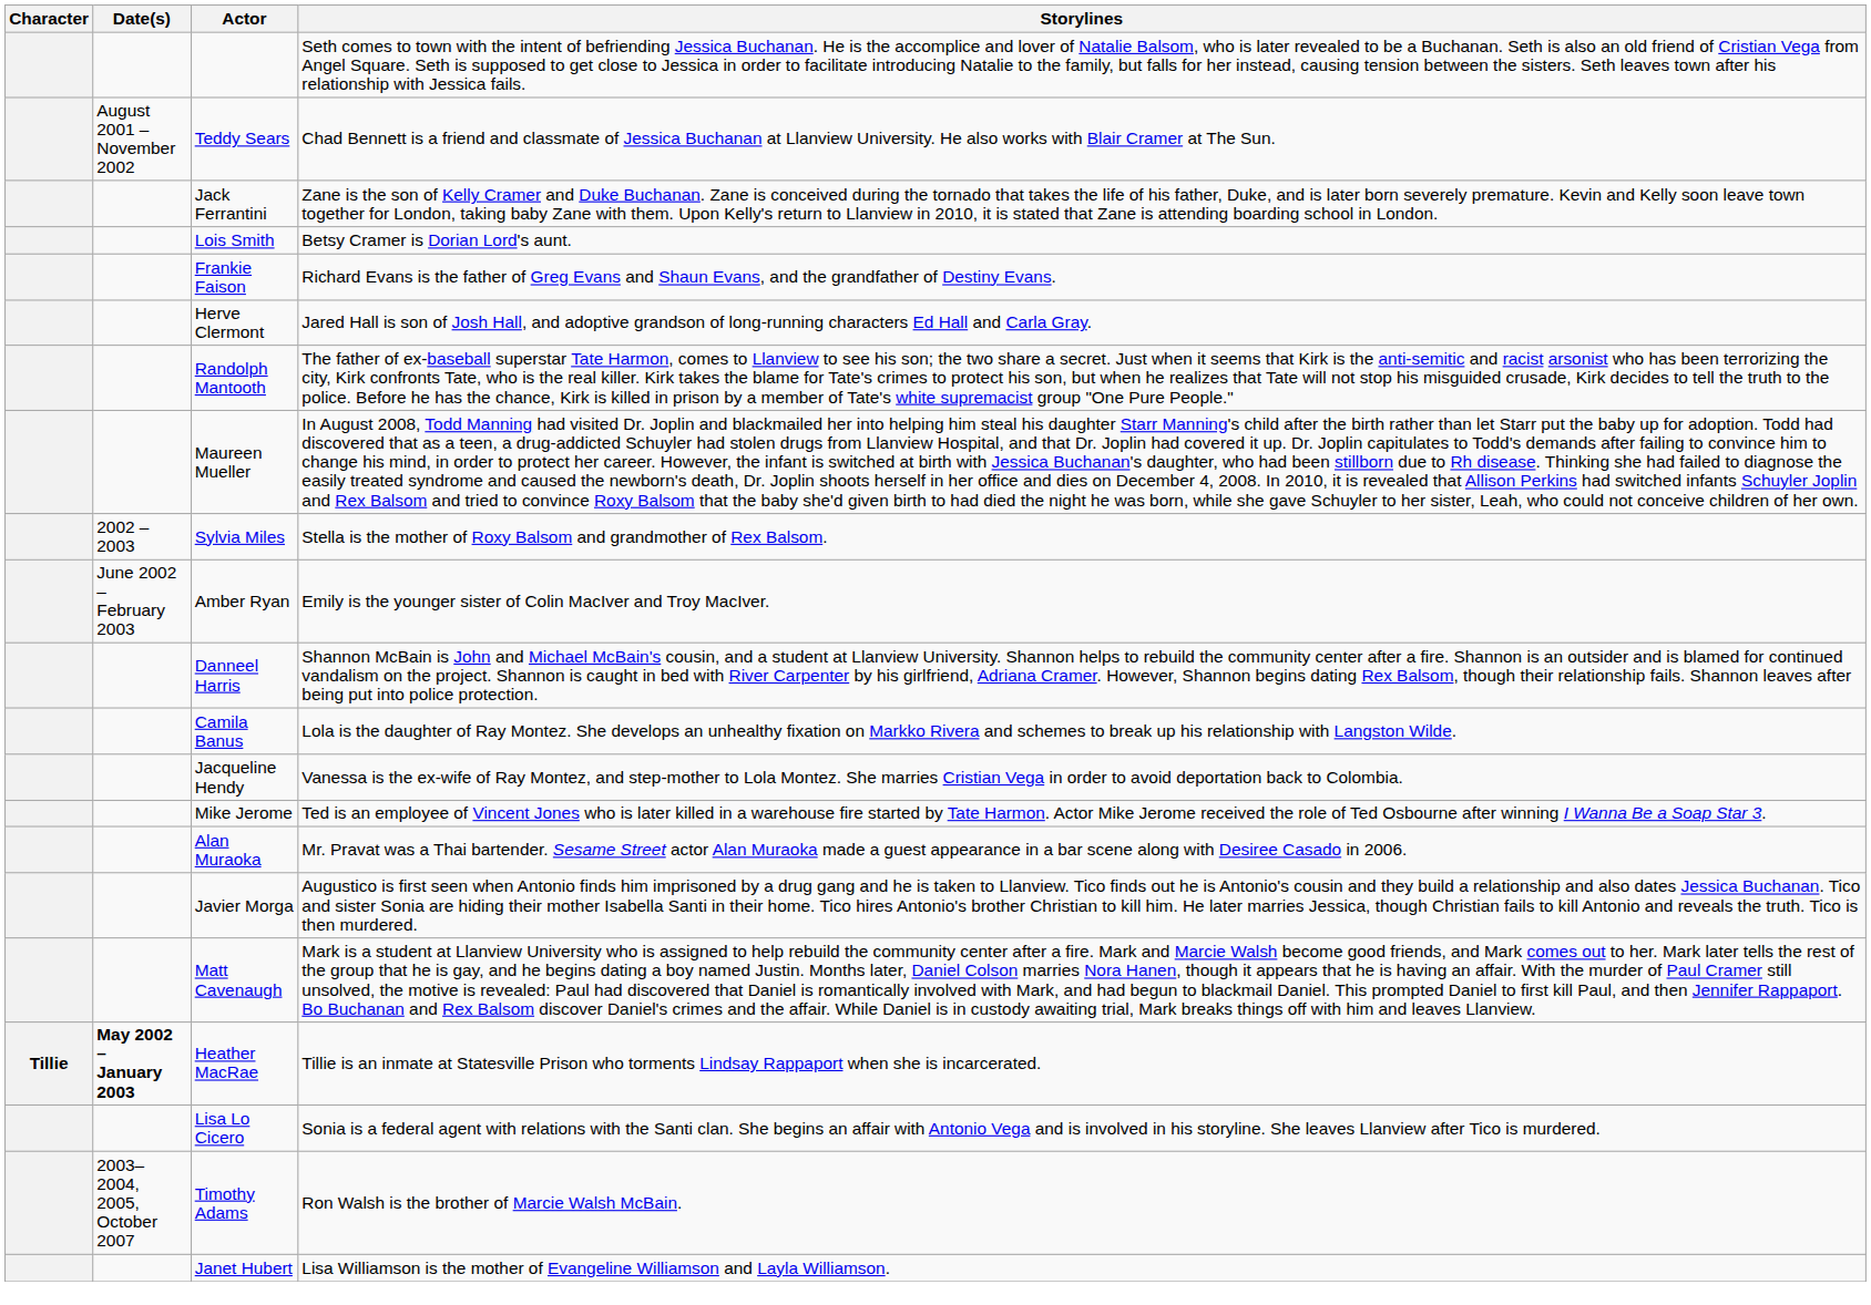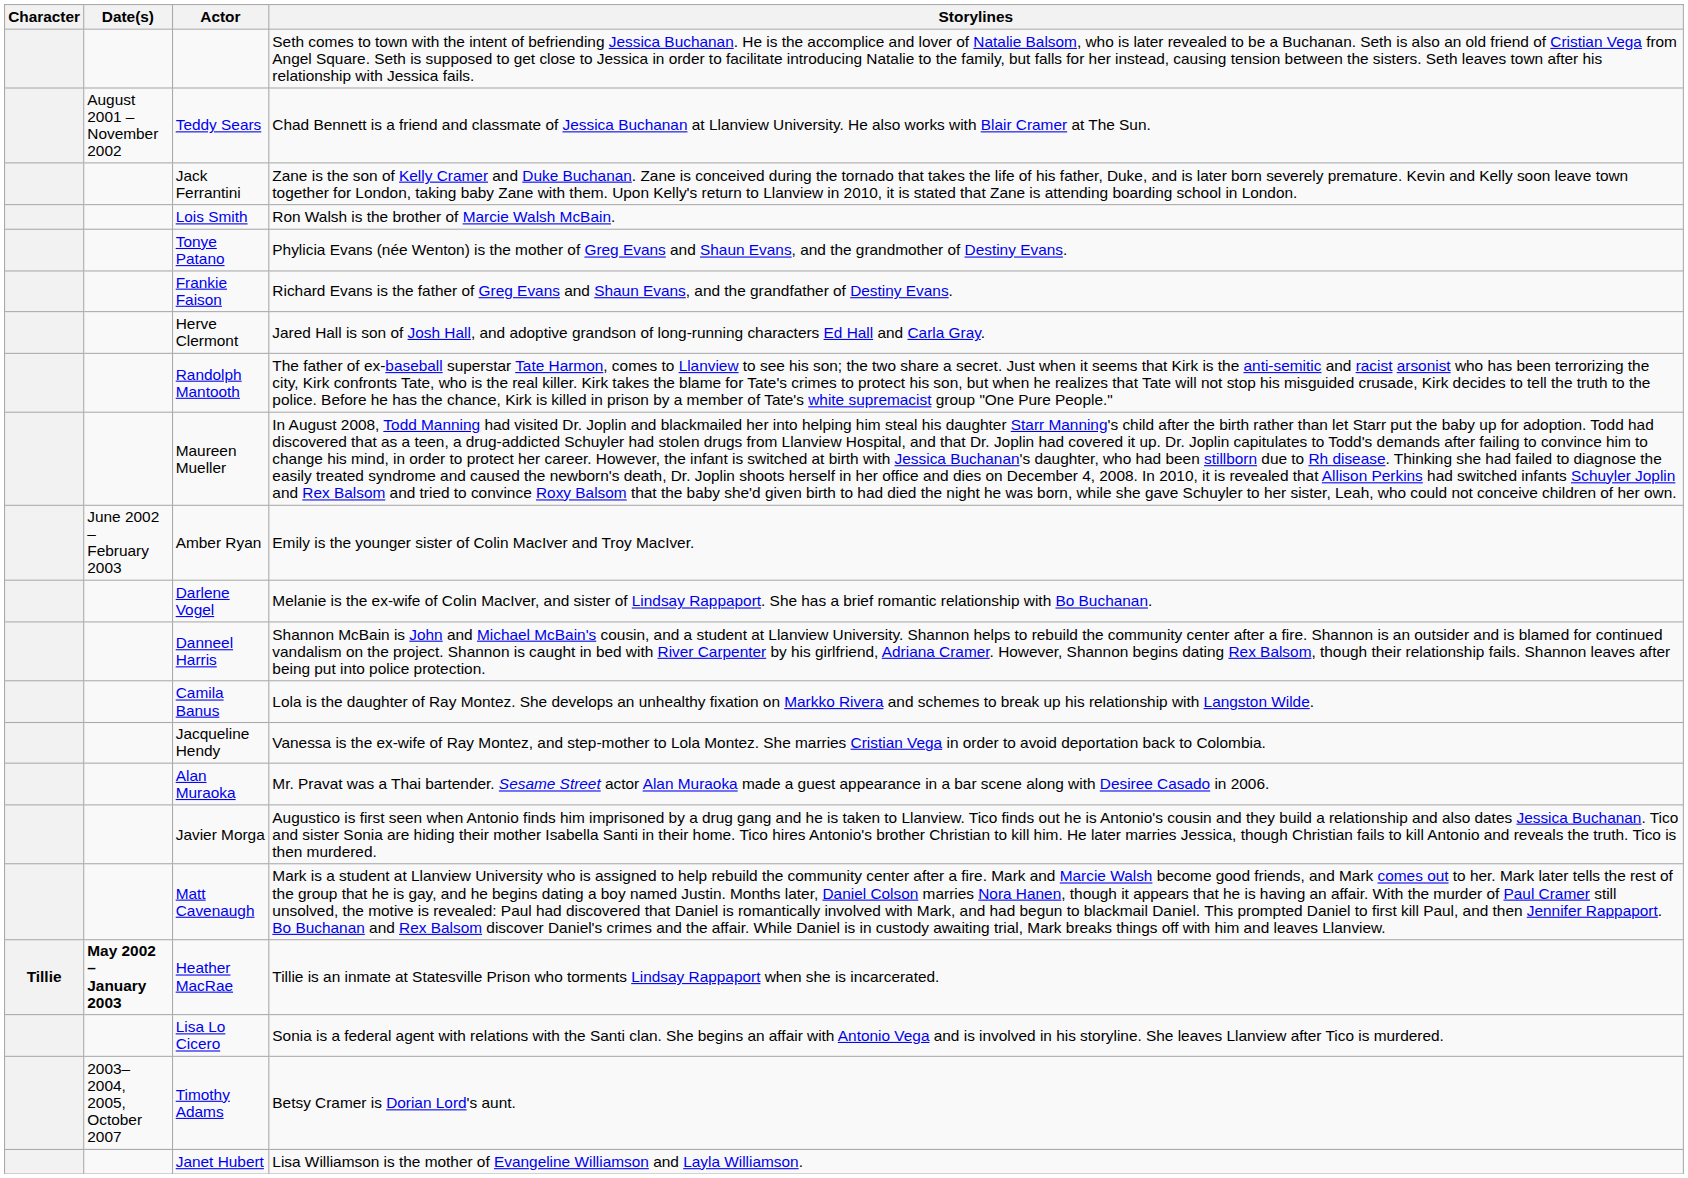Lois Smith | Storylines: Betsy Cramer is Dorian Lord's aunt. -> Ron Walsh is the brother of Marcie Walsh McBain.
+ row: Tonye Patano | Phylicia Evans (née Wenton) is the mother of Greg Evans and Shaun Evans, and the grandmother of Destiny Evans.
- row: 2002 – 2003 | Sylvia Miles | Stella is the mother of Roxy Balsom and grandmother of Rex Balsom.
+ row: Darlene Vogel | Melanie is the ex-wife of Colin MacIver, and sister of Lindsay Rappaport. She has a brief romantic relationship with Bo Buchanan.
- row: Mike Jerome | Ted is an employee of Vincent Jones who is later killed in a warehouse fire started by Tate Harmon. Actor Mike Jerome received the role of Ted Osbourne after winning I Wanna Be a Soap Star 3.
Timothy Adams | Storylines: Ron Walsh is the brother of Marcie Walsh McBain. -> Betsy Cramer is Dorian Lord's aunt.
